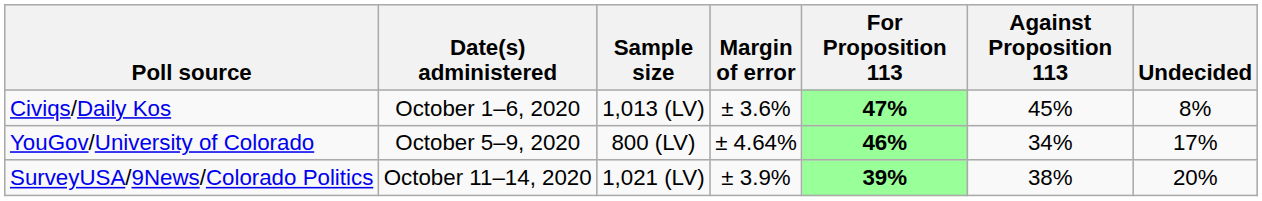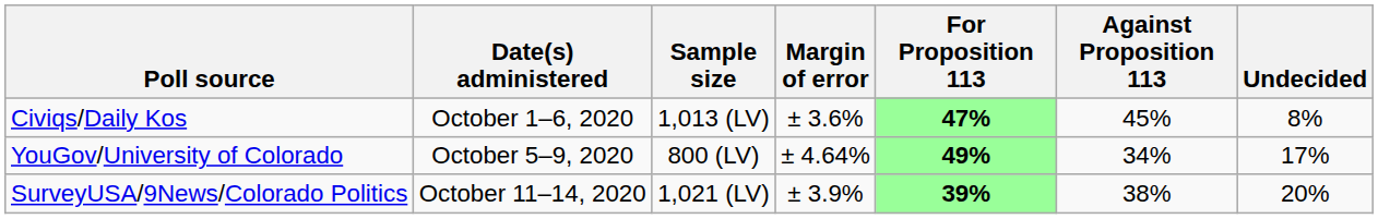YouGov/University of Colorado | For Proposition 113: 46% -> 49%
